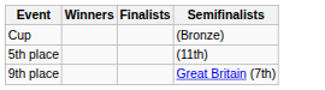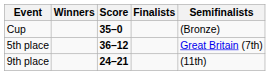+ column: Score | 35–0 | 36–12 | 24–21
5th place | Semifinalists: (11th) -> Great Britain (7th)
9th place | Semifinalists: Great Britain (7th) -> (11th)
